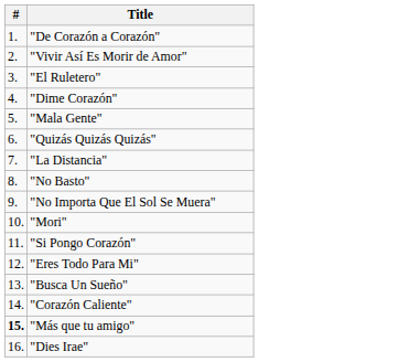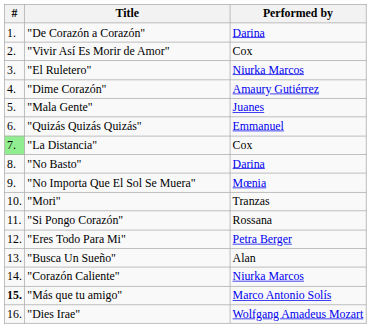+ column: Performed by | Darina | Cox | Niurka Marcos | Amaury Gutiérrez | Juanes | Emmanuel | Cox | Darina | Mœnia | Tranzas | Rossana | Petra Berger | Alan | Niurka Marcos | Marco Antonio Solís | Wolfgang Amadeus Mozart
"La Distancia" | #: no background -> lightgreen background
